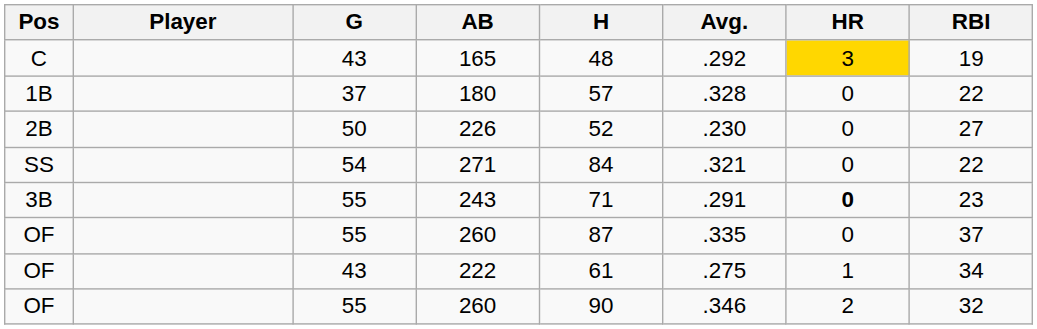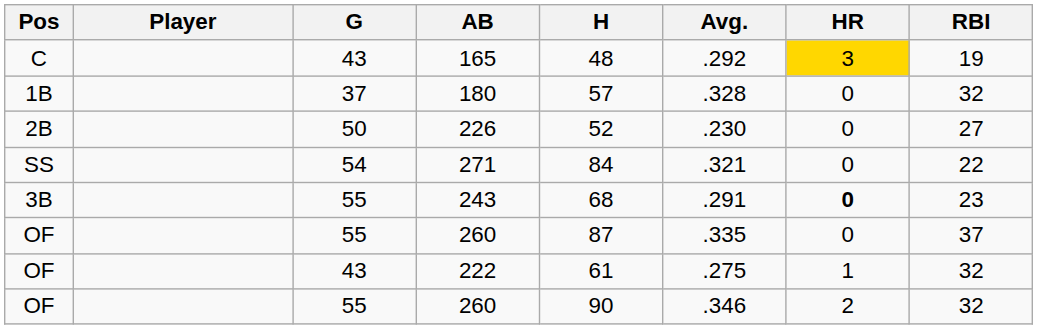180 | RBI: 22 -> 32
243 | H: 71 -> 68
222 | RBI: 34 -> 32
